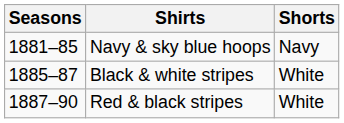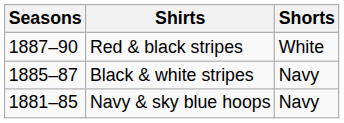rows swapped: Navy & sky blue hoops <-> Red & black stripes
Black & white stripes | Shorts: White -> Navy
